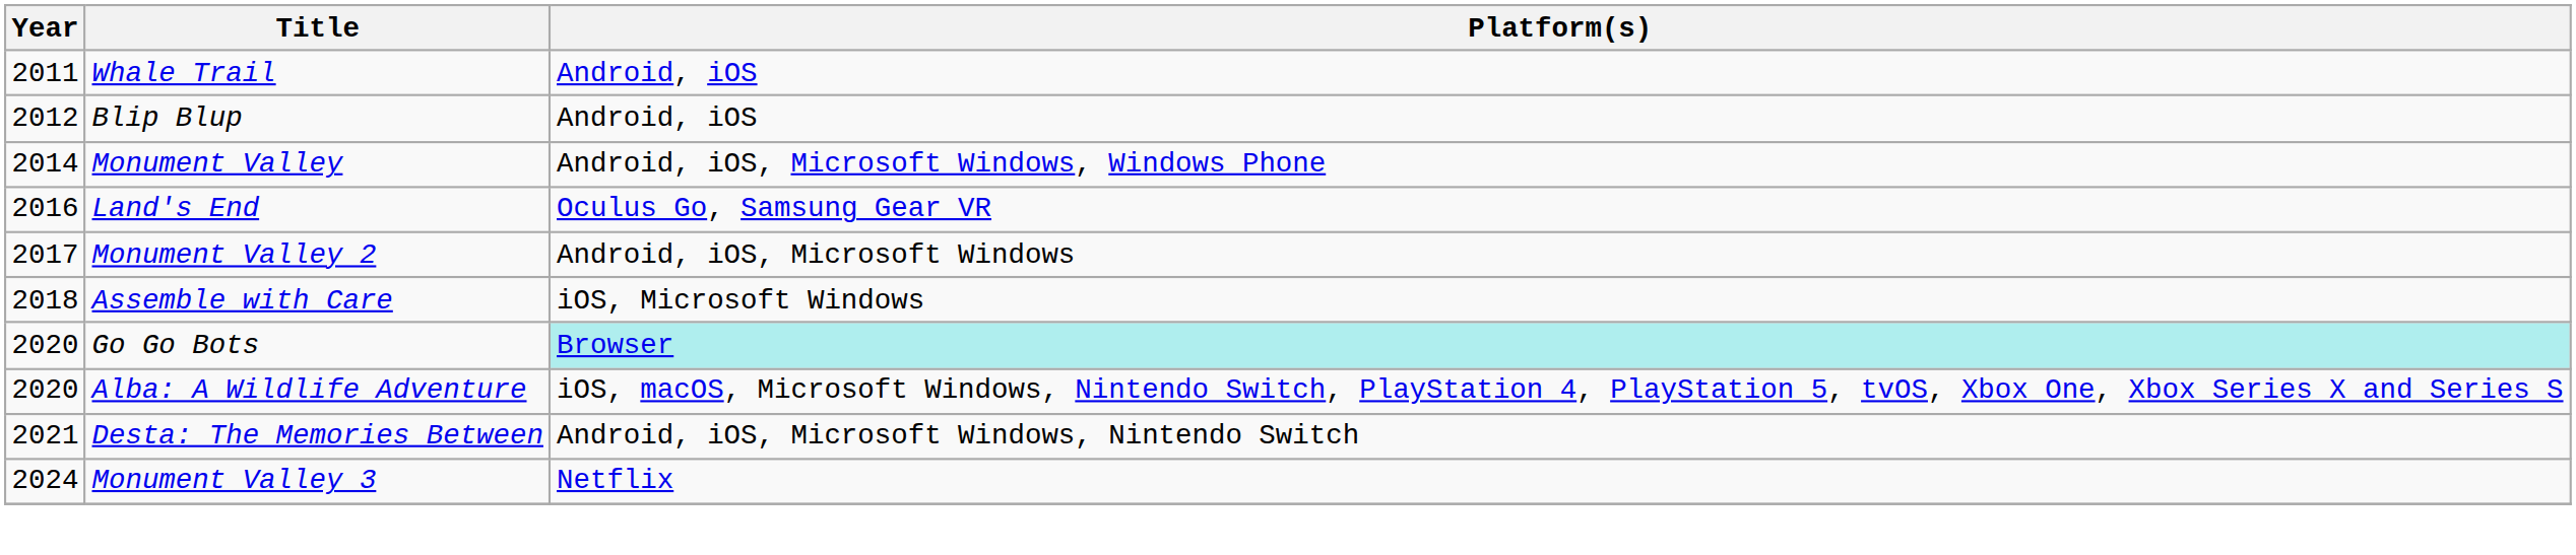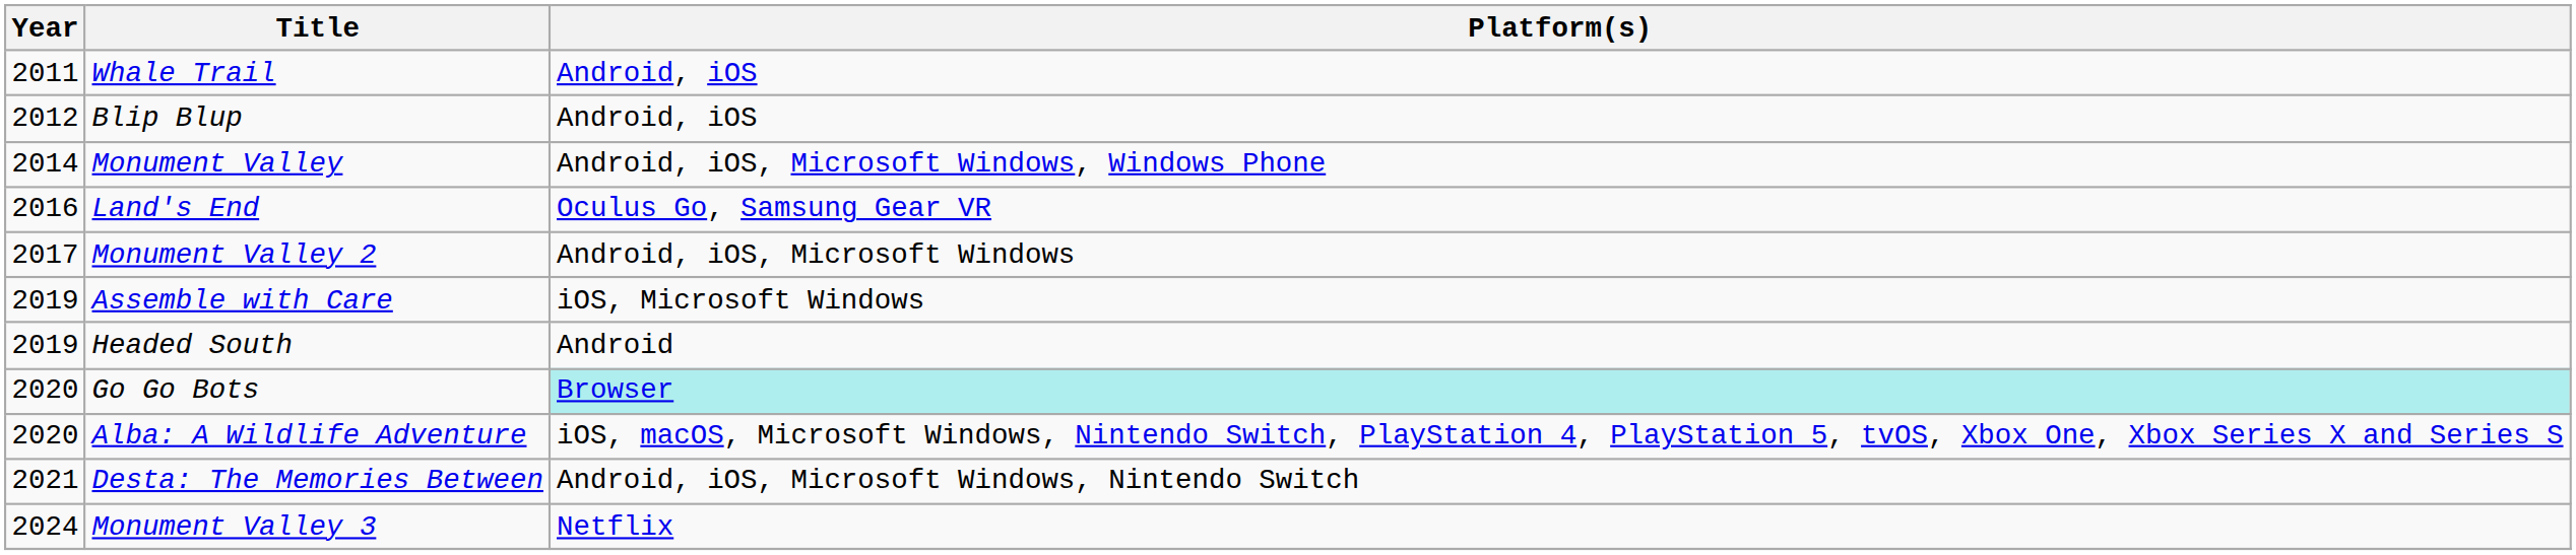Assemble with Care | Year: 2018 -> 2019
+ row: 2019 | Headed South | Android
